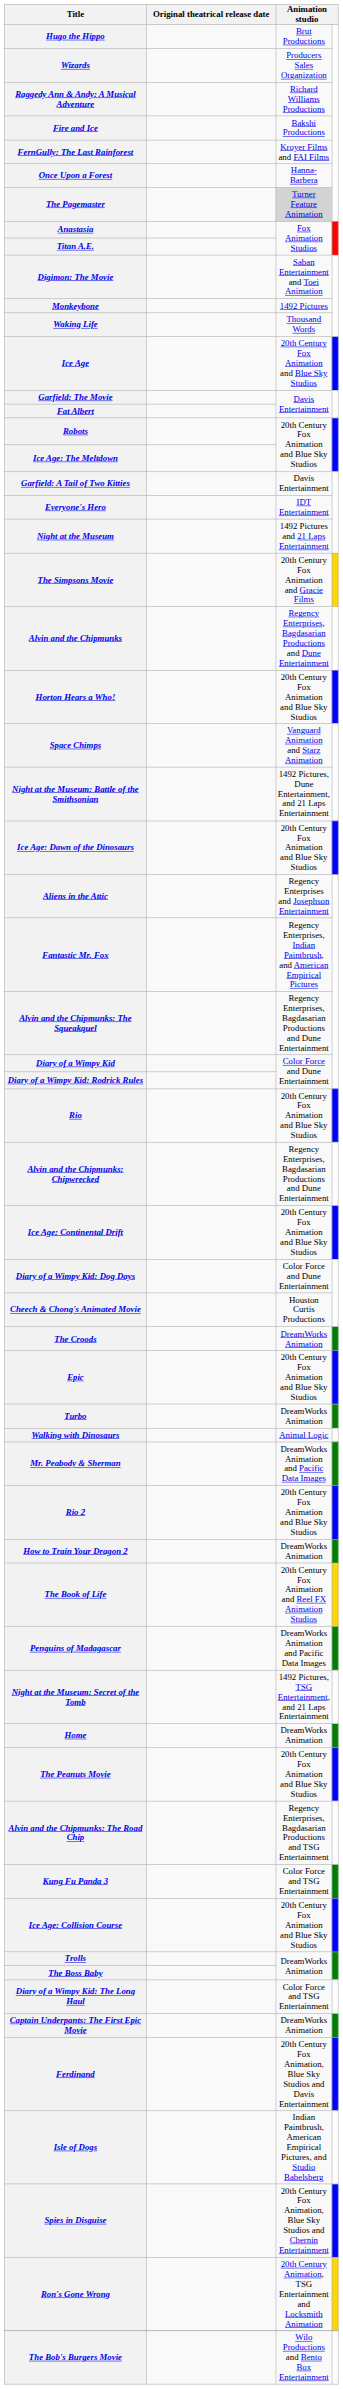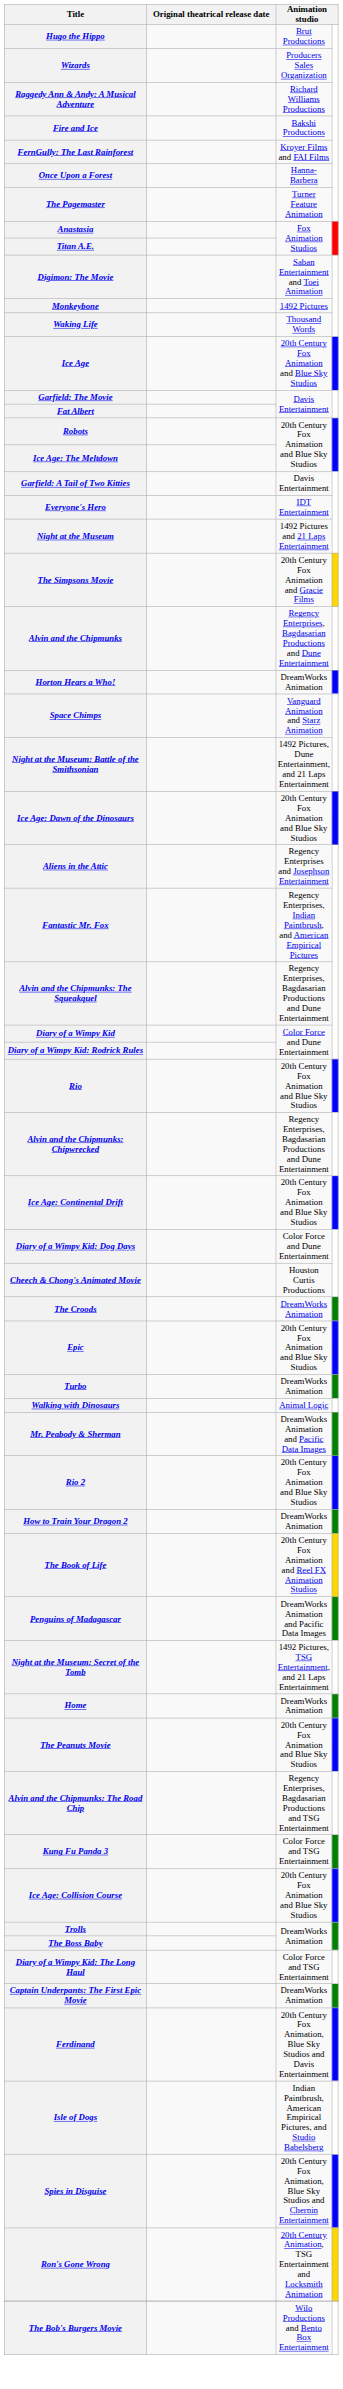The Pagemaster | column 3: lightgrey background -> no background
Horton Hears a Who! | column 3: 20th Century Fox Animation and Blue Sky Studios -> DreamWorks Animation
